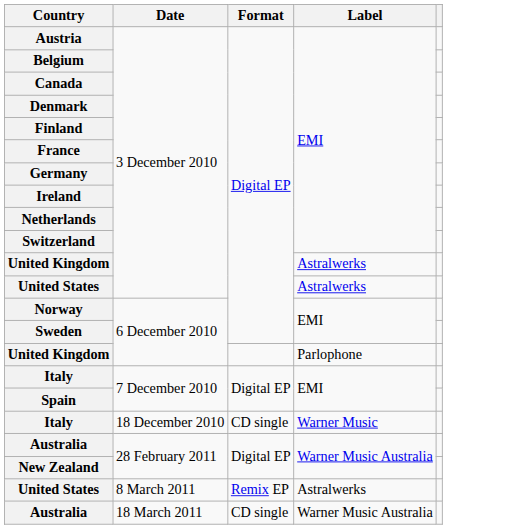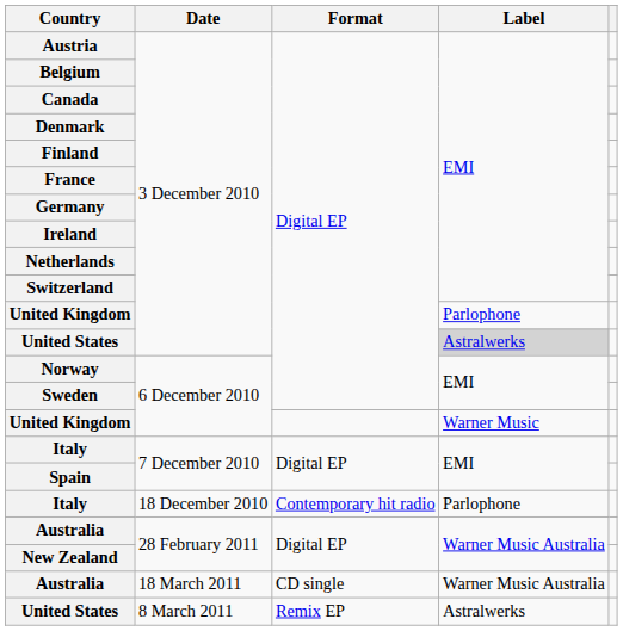United Kingdom / 3 December 2010 | Label: Astralwerks -> Parlophone
United States / 3 December 2010 | Label: no background -> lightgrey background
United Kingdom / 6 December 2010 | Label: Parlophone -> Warner Music
Italy / 18 December 2010 | Format: CD single -> Contemporary hit radio
Italy / 18 December 2010 | Label: Warner Music -> Parlophone
rows swapped: United States / 8 March 2011 <-> Australia / 18 March 2011
